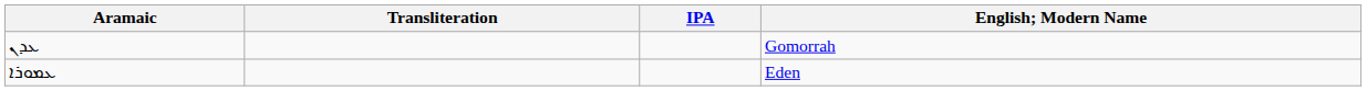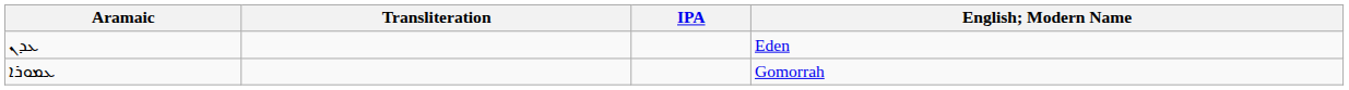ܥܕܢ | English; Modern Name: Gomorrah -> Eden
ܥܡܘܪܐ | English; Modern Name: Eden -> Gomorrah
